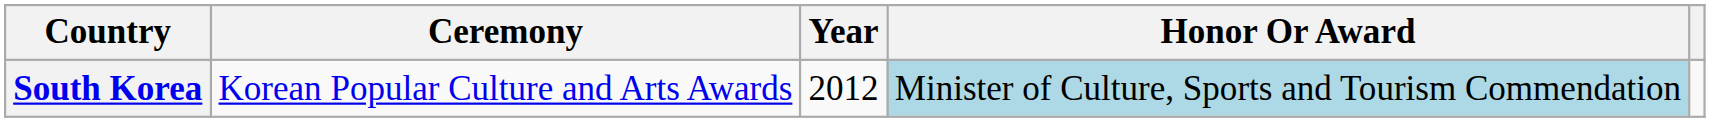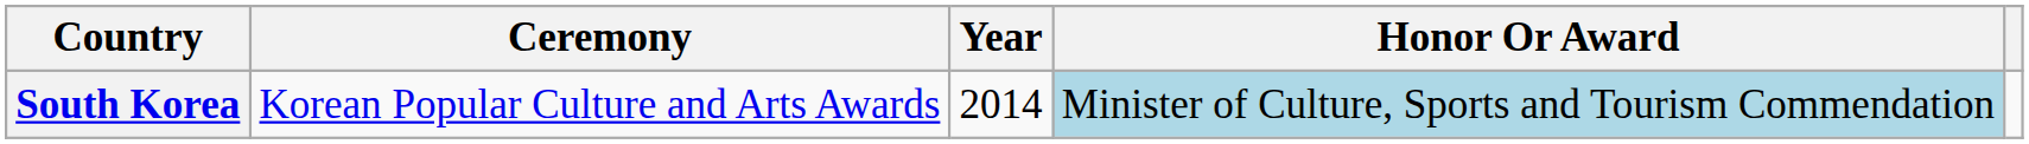South Korea | Year: 2012 -> 2014
